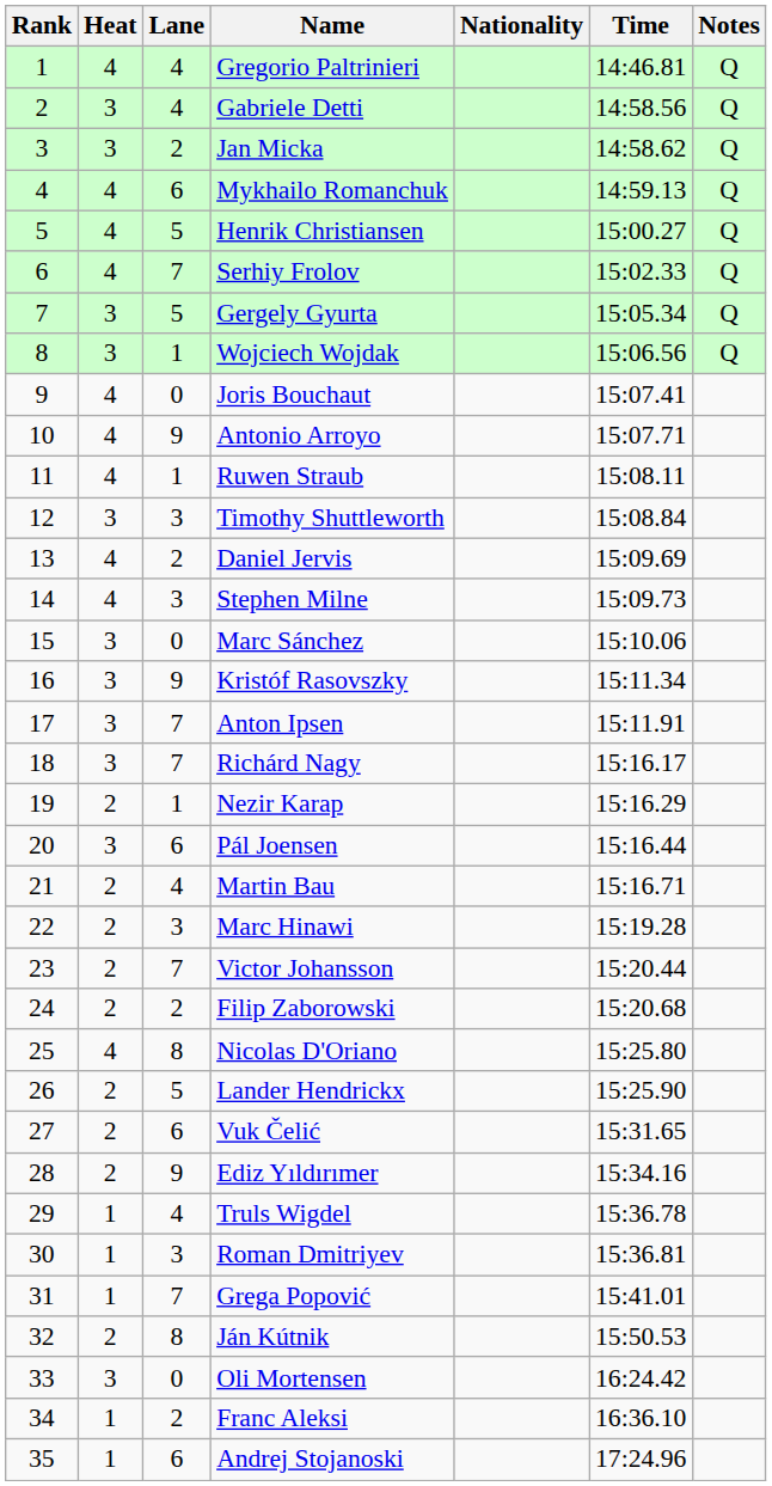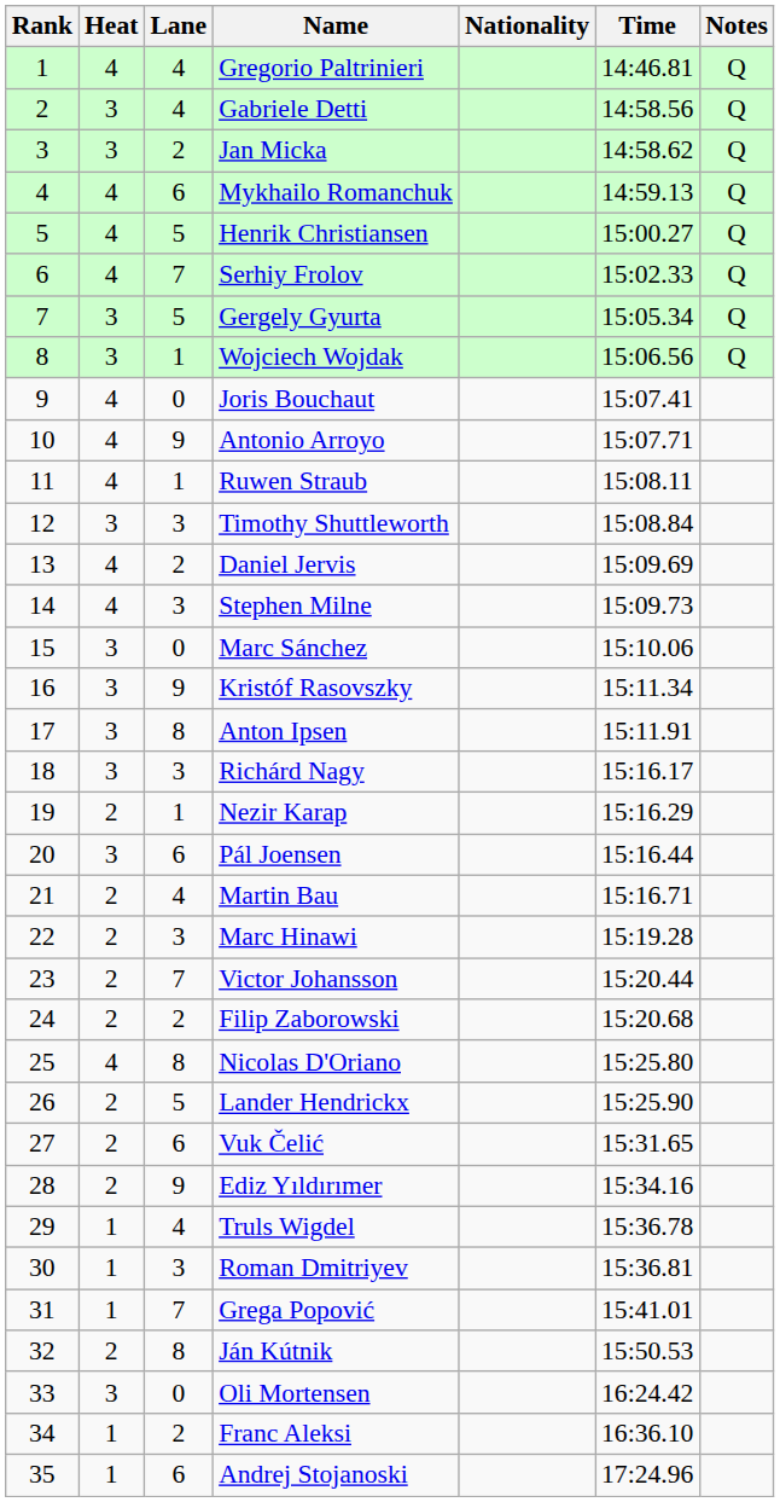Anton Ipsen | Lane: 7 -> 8
Richárd Nagy | Lane: 7 -> 3
